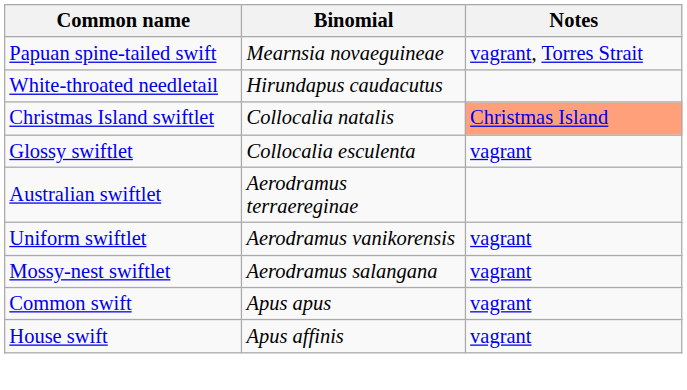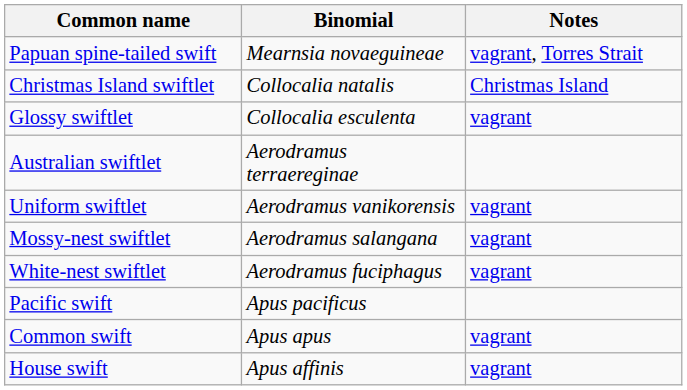- row: White-throated needletail | Hirundapus caudacutus
Christmas Island swiftlet | Notes: lightsalmon background -> no background
+ row: White-nest swiftlet | Aerodramus fuciphagus | vagrant
+ row: Pacific swift | Apus pacificus
